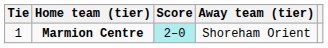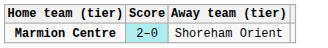- column: Tie | 1
